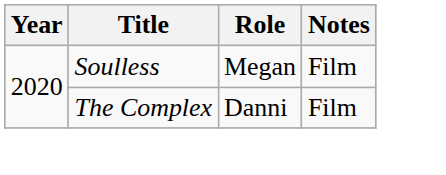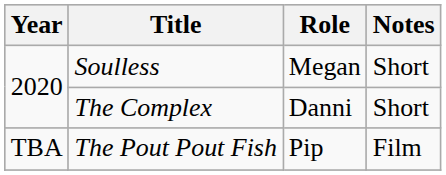Soulless | Notes: Film -> Short
The Complex | Notes: Film -> Short
+ row: TBA | The Pout Pout Fish | Pip | Film
